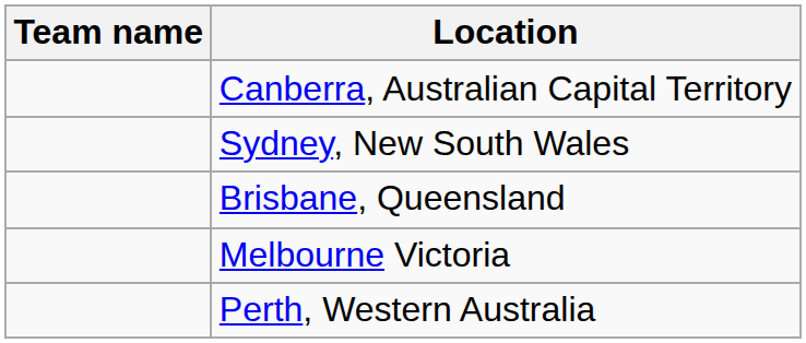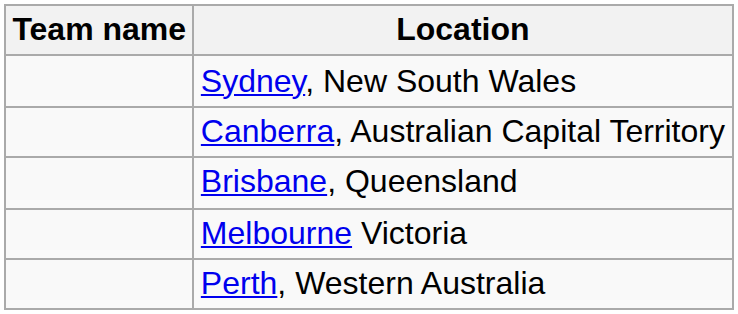rows swapped: Canberra, Australian Capital Territory <-> Sydney, New South Wales
